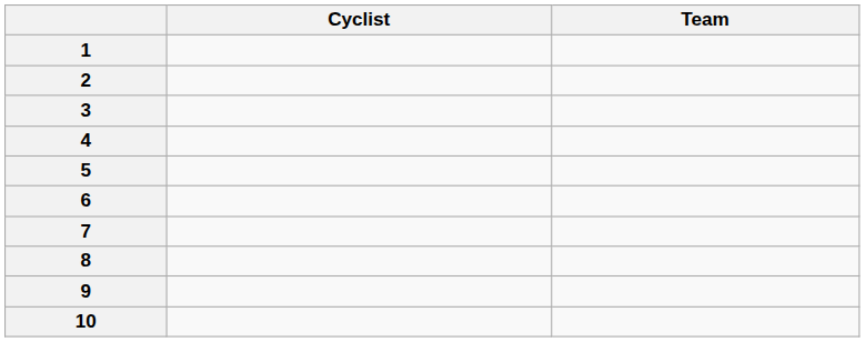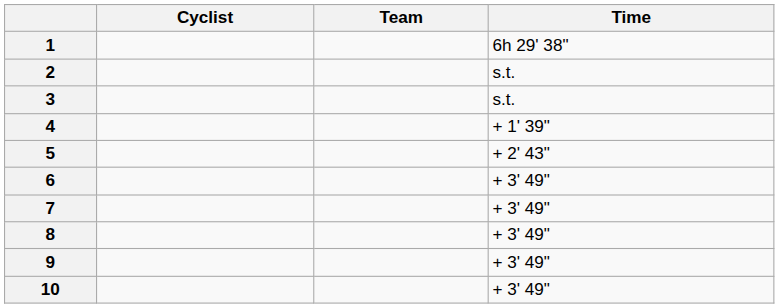+ column: Time | 6h 29' 38" | s.t. | s.t. | + 1' 39" | + 2' 43" | + 3' 49" | + 3' 49" | + 3' 49" | + 3' 49" | + 3' 49"
